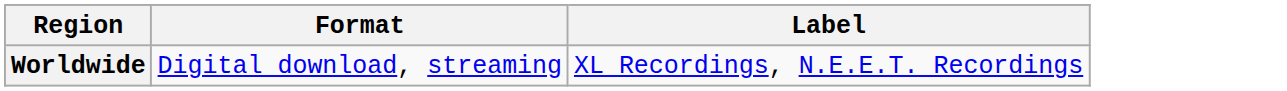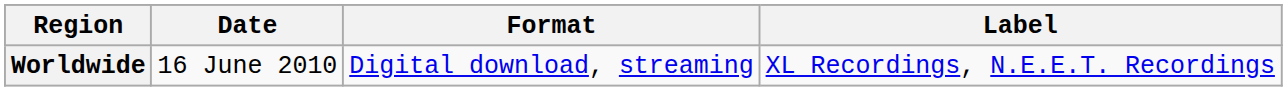+ column: Date | 16 June 2010
